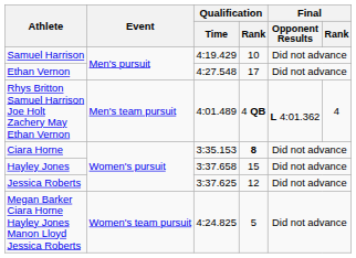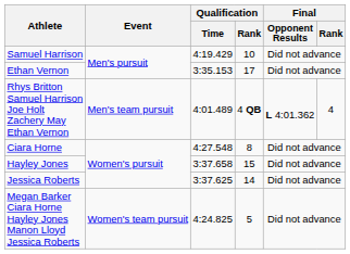Ethan Vernon | Qualification / Time: 4:27.548 -> 3:35.153
Ciara Horne | Qualification / Time: 3:35.153 -> 4:27.548
Ciara Horne | Qualification / Rank: bold -> normal
Jessica Roberts | Qualification / Rank: 12 -> 14
